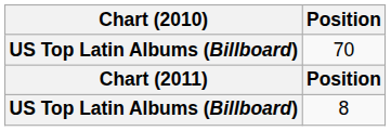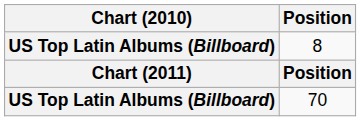rows swapped: 8 <-> 70
